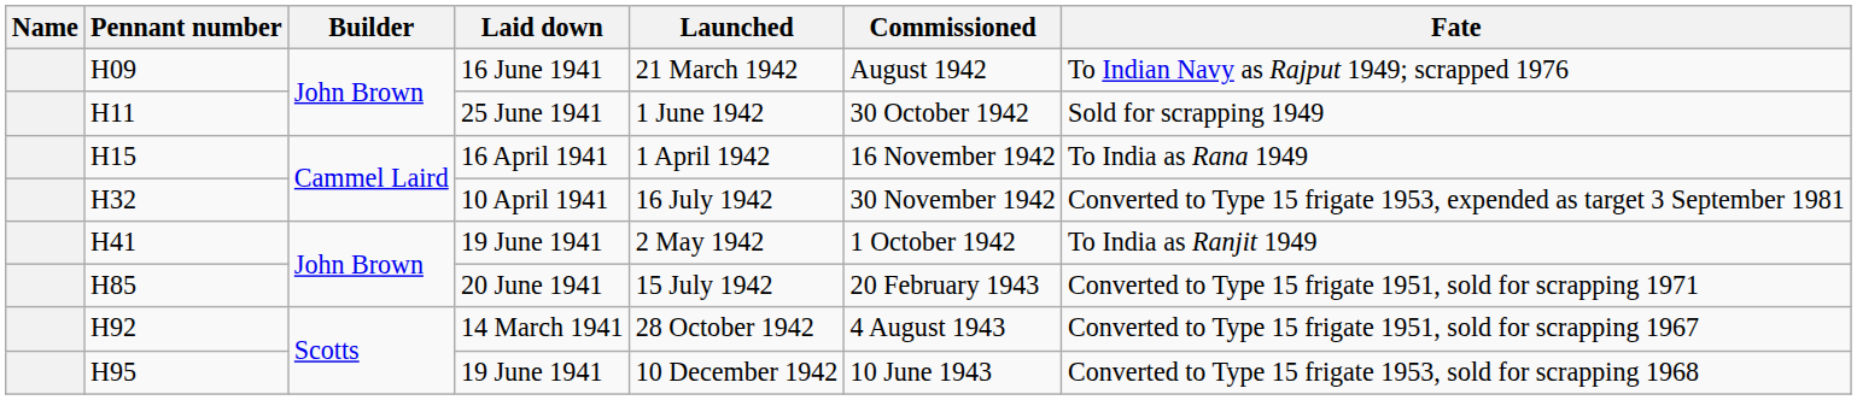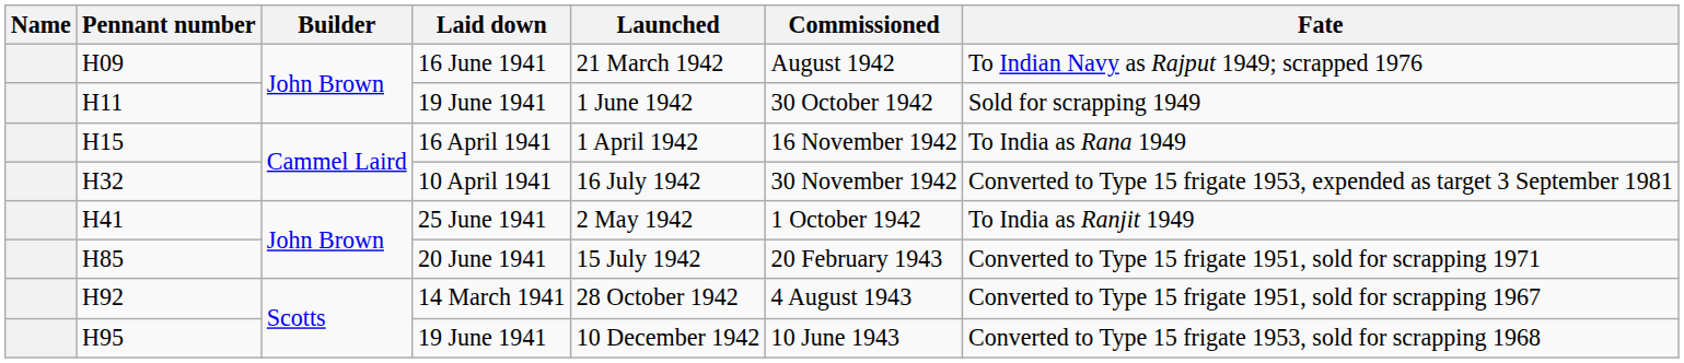H11 | Laid down: 25 June 1941 -> 19 June 1941
H41 | Laid down: 19 June 1941 -> 25 June 1941
